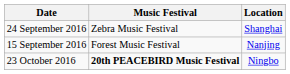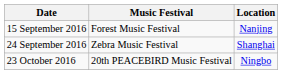rows swapped: 15 September 2016 <-> 24 September 2016
23 October 2016 | Music Festival: bold -> normal
